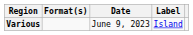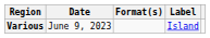columns swapped: Date <-> Format(s)
